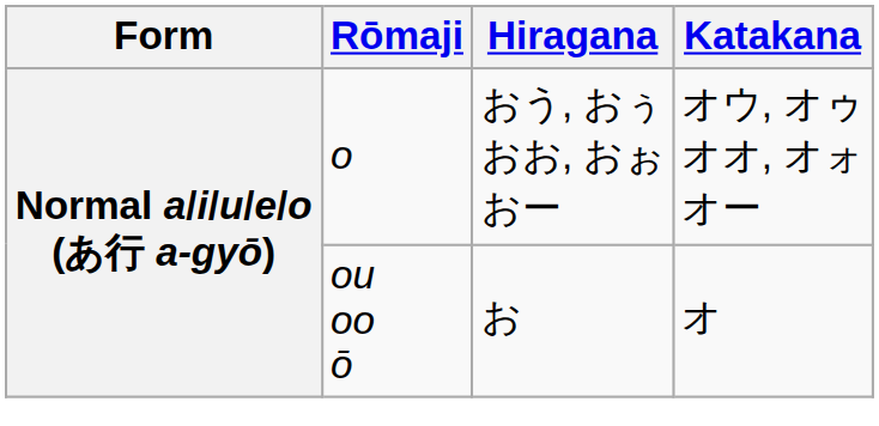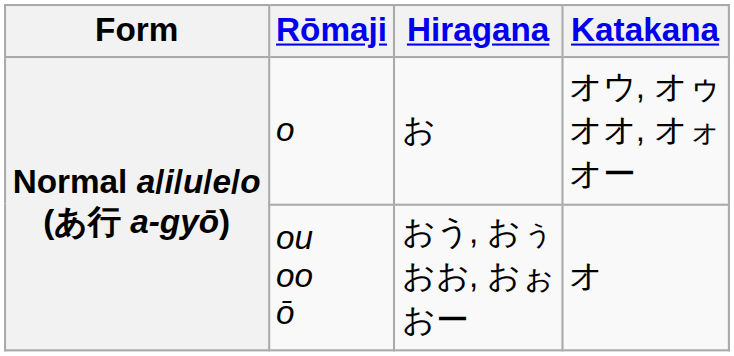o | Hiragana: おう, おぅ おお, おぉ おー -> お
ou oo ō | Hiragana: お -> おう, おぅ おお, おぉ おー
